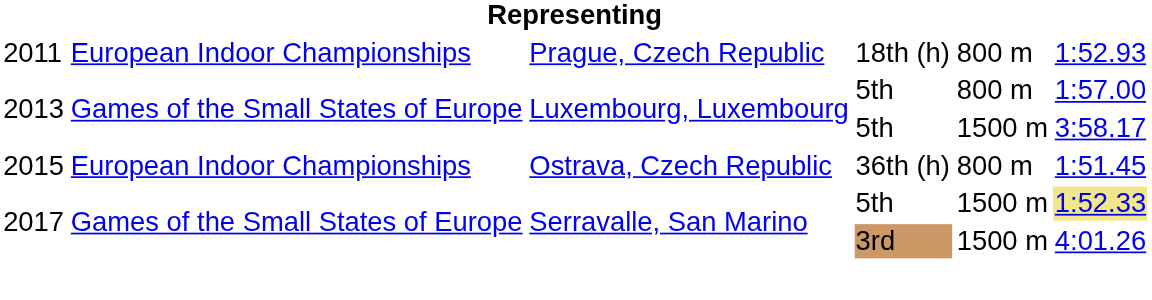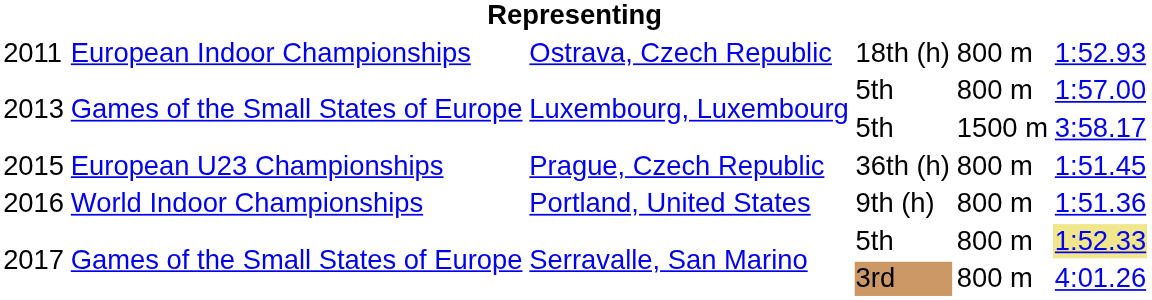2011 | column 3: Prague, Czech Republic -> Ostrava, Czech Republic
2015 | column 2: European Indoor Championships -> European U23 Championships
2015 | column 3: Ostrava, Czech Republic -> Prague, Czech Republic
+ row: 2016 | World Indoor Championships | Portland, United States | 9th (h) | 800 m | 1:51.36
2017 / 5th | column 5: 1500 m -> 800 m
2017 / 3rd | column 5: 1500 m -> 800 m
